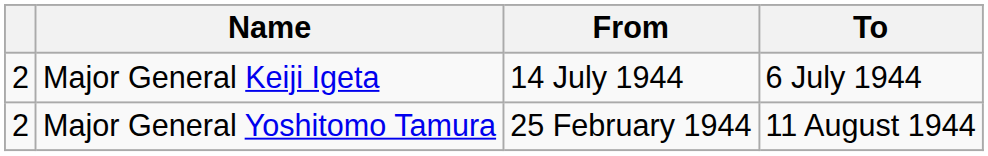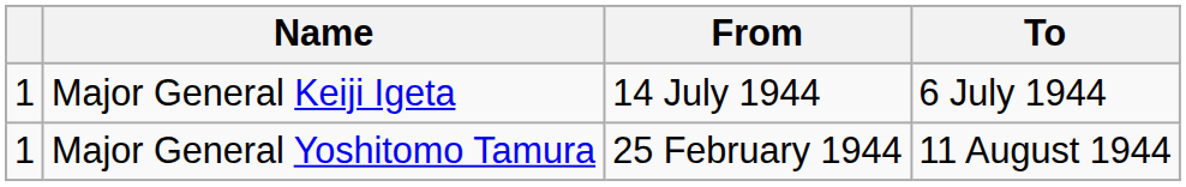Major General Keiji Igeta | column 1: 2 -> 1
Major General Yoshitomo Tamura | column 1: 2 -> 1
